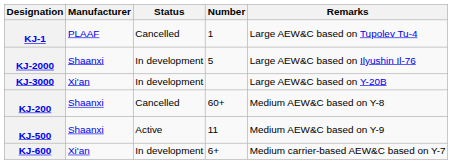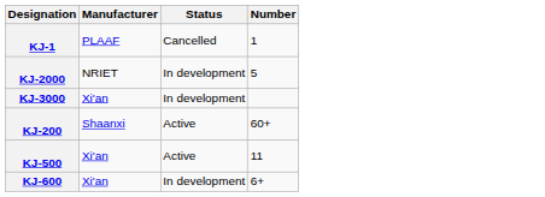- column: Remarks | Large AEW&C based on Tupolev Tu-4 | Large AEW&C based on Ilyushin Il-76 | Large AEW&C based on Y-20B | Medium AEW&C based on Y-8 | Medium AEW&C based on Y-9 | Medium carrier-based AEW&C based on Y-7
KJ-2000 | Manufacturer: Shaanxi -> NRIET
KJ-200 | Status: Cancelled -> Active
KJ-500 | Manufacturer: Shaanxi -> Xi'an
